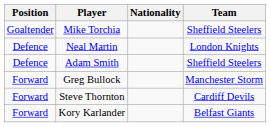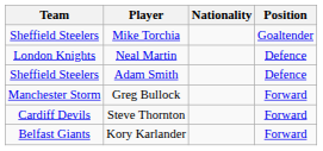columns swapped: Position <-> Team
